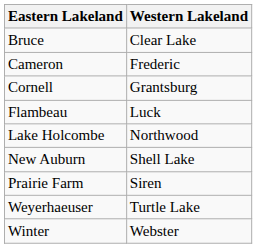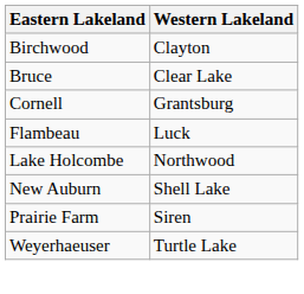+ row: Birchwood | Clayton
- row: Cameron | Frederic
- row: Winter | Webster
